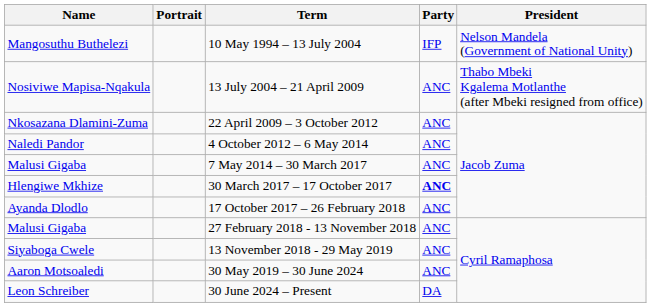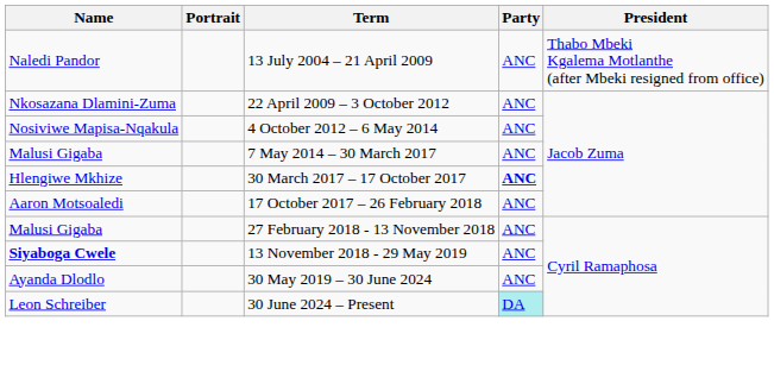- row: Mangosuthu Buthelezi | 10 May 1994 – 13 July 2004 | IFP | Nelson Mandela (Government of National Unity)
13 July 2004 – 21 April 2009 | Name: Nosiviwe Mapisa-Nqakula -> Naledi Pandor
4 October 2012 – 6 May 2014 | Name: Naledi Pandor -> Nosiviwe Mapisa-Nqakula
17 October 2017 – 26 February 2018 | Name: Ayanda Dlodlo -> Aaron Motsoaledi
13 November 2018 - 29 May 2019 | Name: normal -> bold
30 May 2019 – 30 June 2024 | Name: Aaron Motsoaledi -> Ayanda Dlodlo
30 June 2024 – Present | Party: no background -> paleturquoise background
